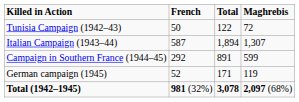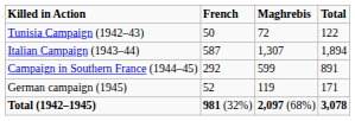columns swapped: Maghrebis <-> Total
